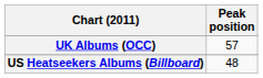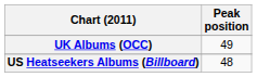UK Albums (OCC) | Peak position: 57 -> 49
